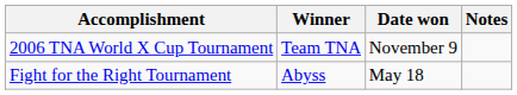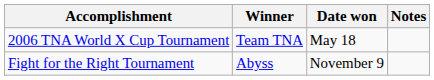2006 TNA World X Cup Tournament | Date won: November 9 -> May 18
Fight for the Right Tournament | Date won: May 18 -> November 9
